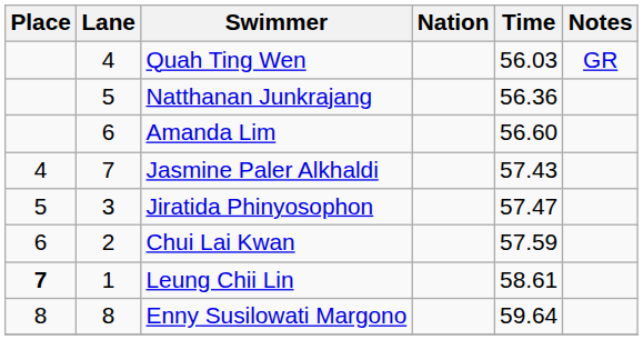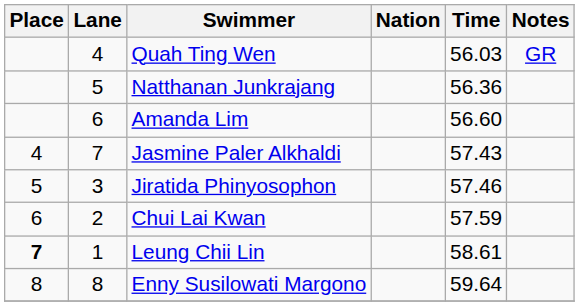Jiratida Phinyosophon | Time: 57.47 -> 57.46
